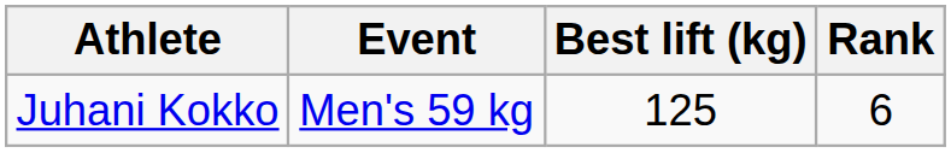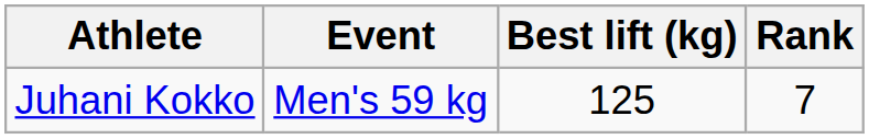Juhani Kokko | Rank: 6 -> 7
